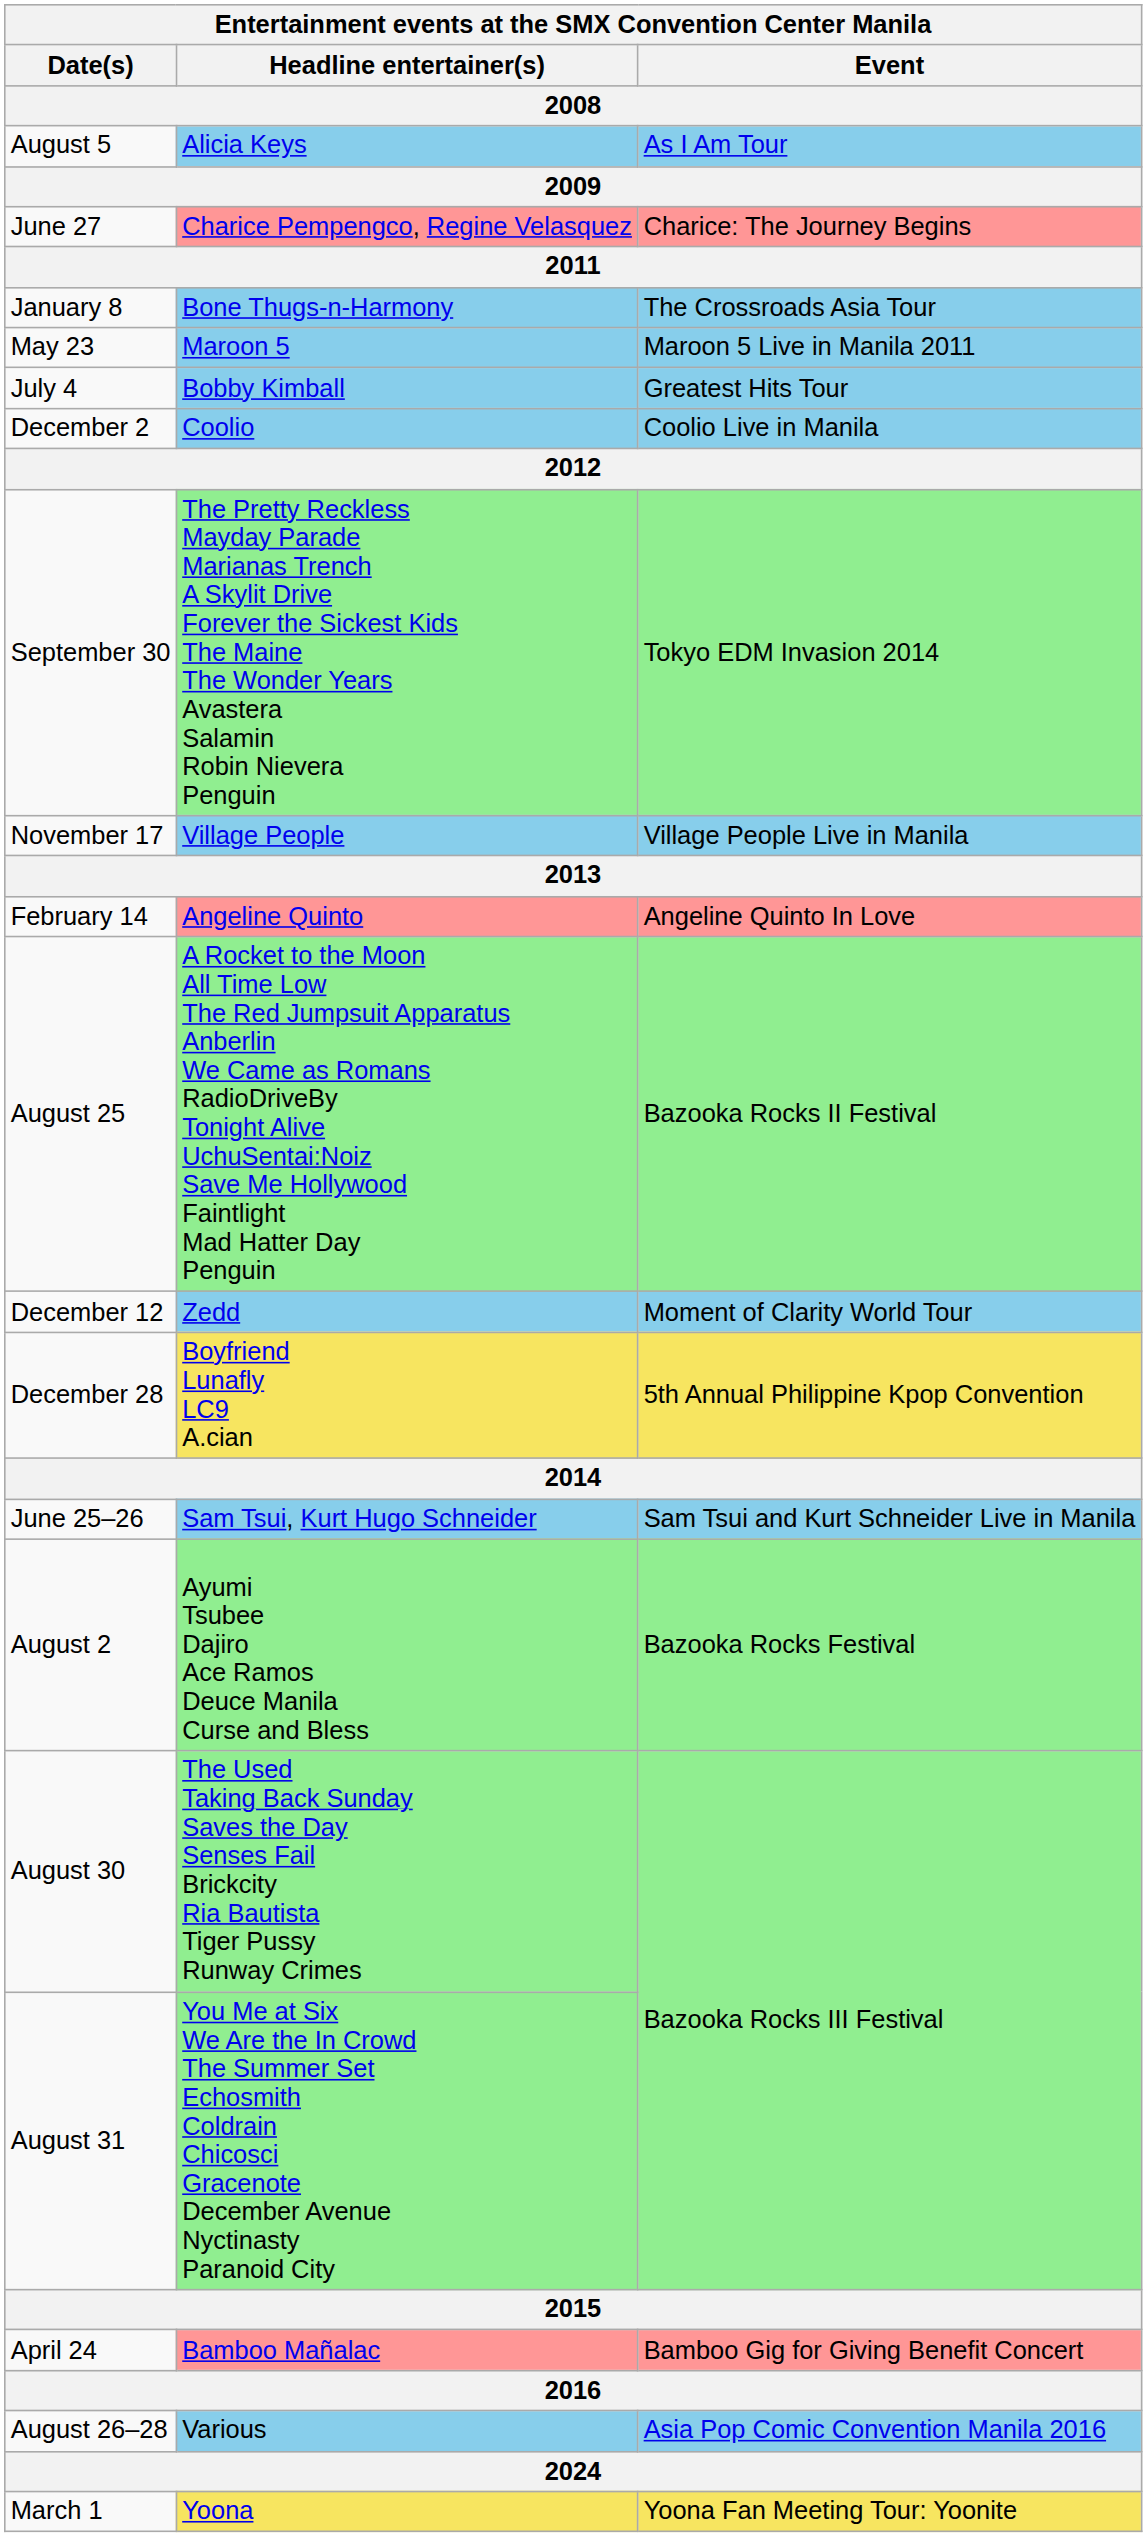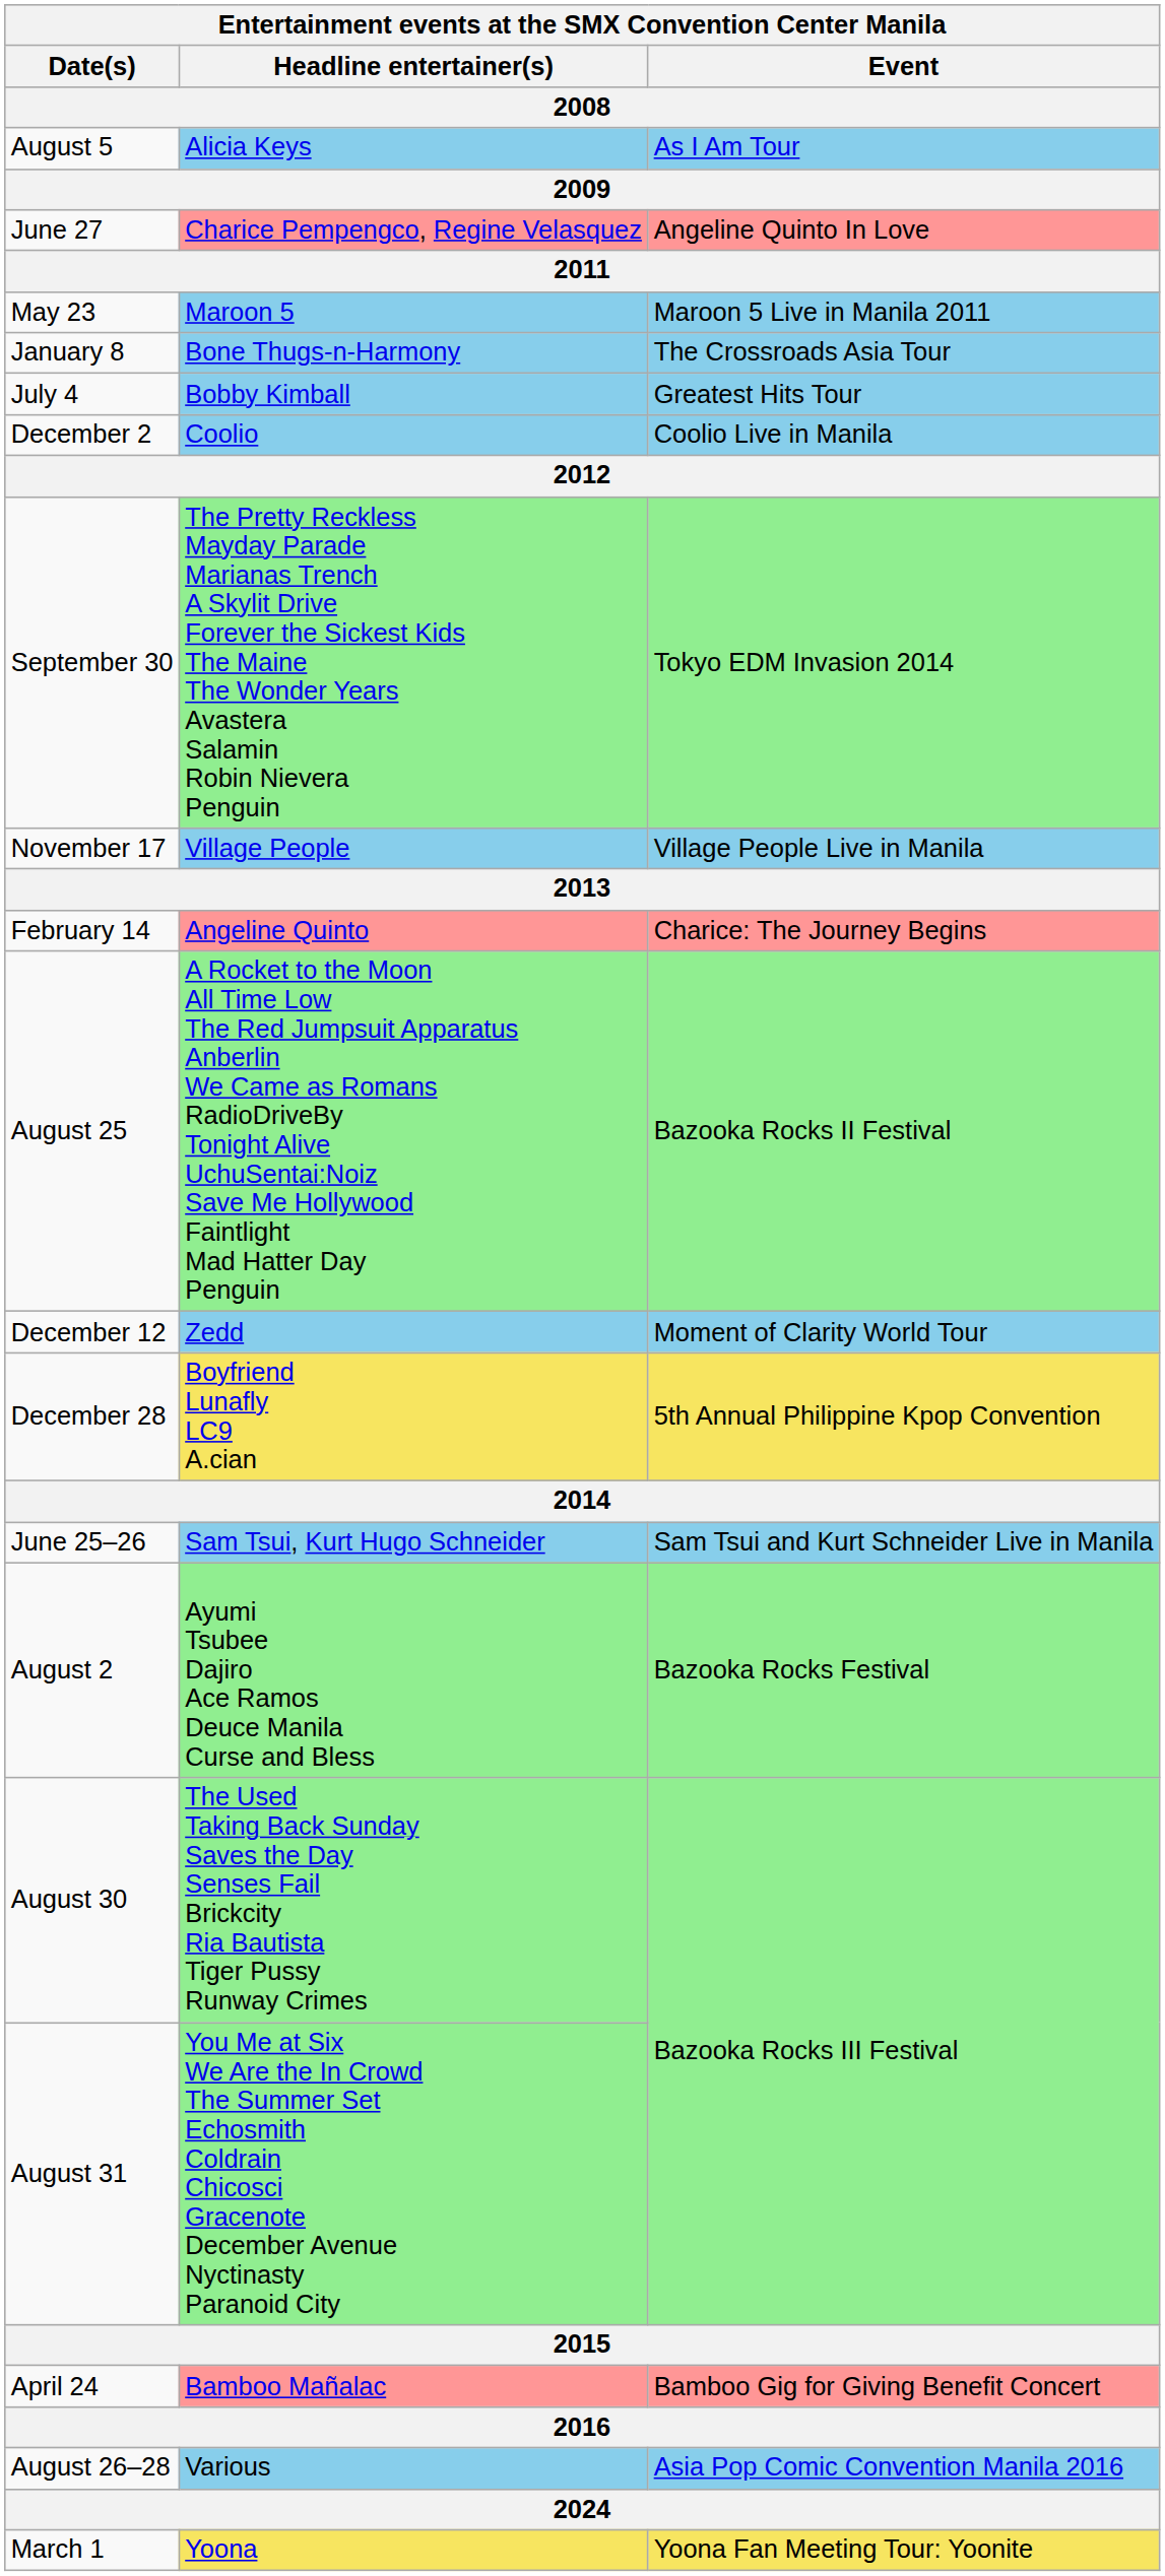June 27 | Event: Charice: The Journey Begins -> Angeline Quinto In Love
rows swapped: January 8 <-> May 23
February 14 | Event: Angeline Quinto In Love -> Charice: The Journey Begins
